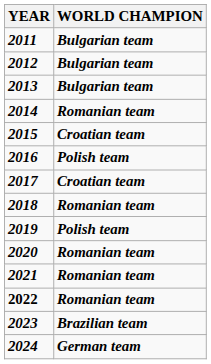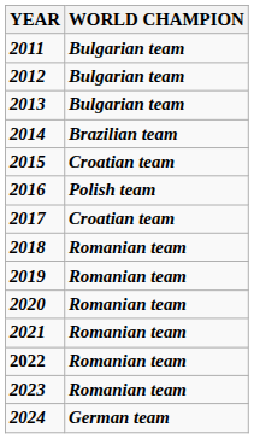2014 | WORLD CHAMPION: Romanian team -> Brazilian team
2019 | WORLD CHAMPION: Polish team -> Romanian team
2023 | WORLD CHAMPION: Brazilian team -> Romanian team
